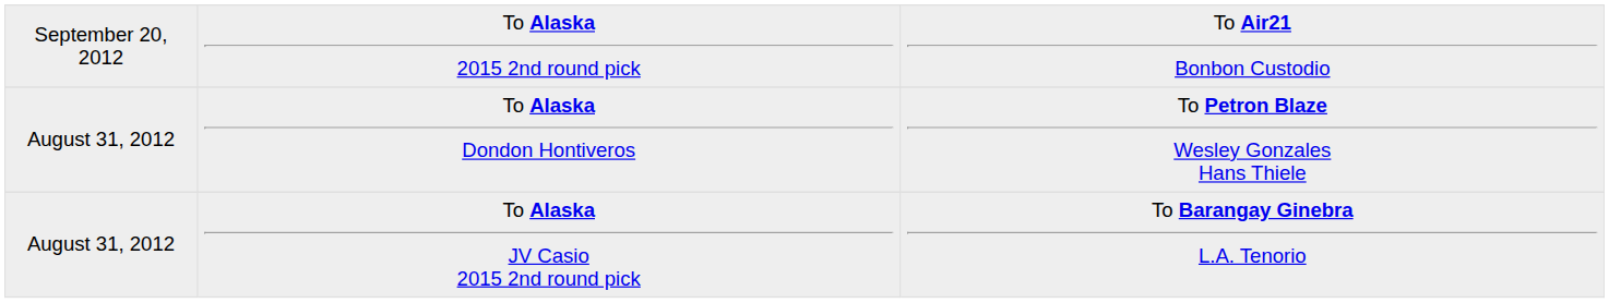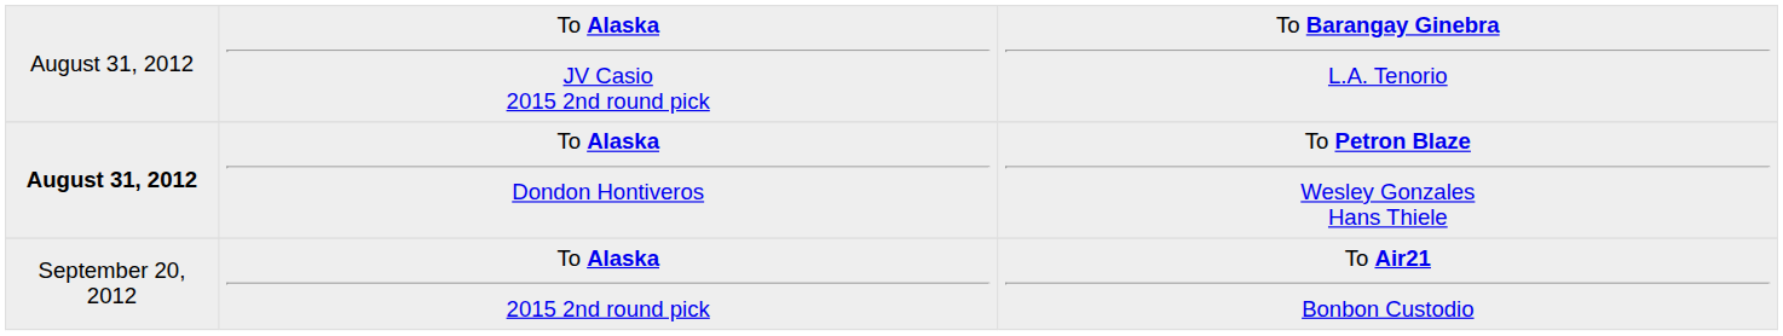rows swapped: To Alaska JV Casio 2015 2nd round pick <-> To Alaska 2015 2nd round pick
To Alaska Dondon Hontiveros | column 1: normal -> bold
